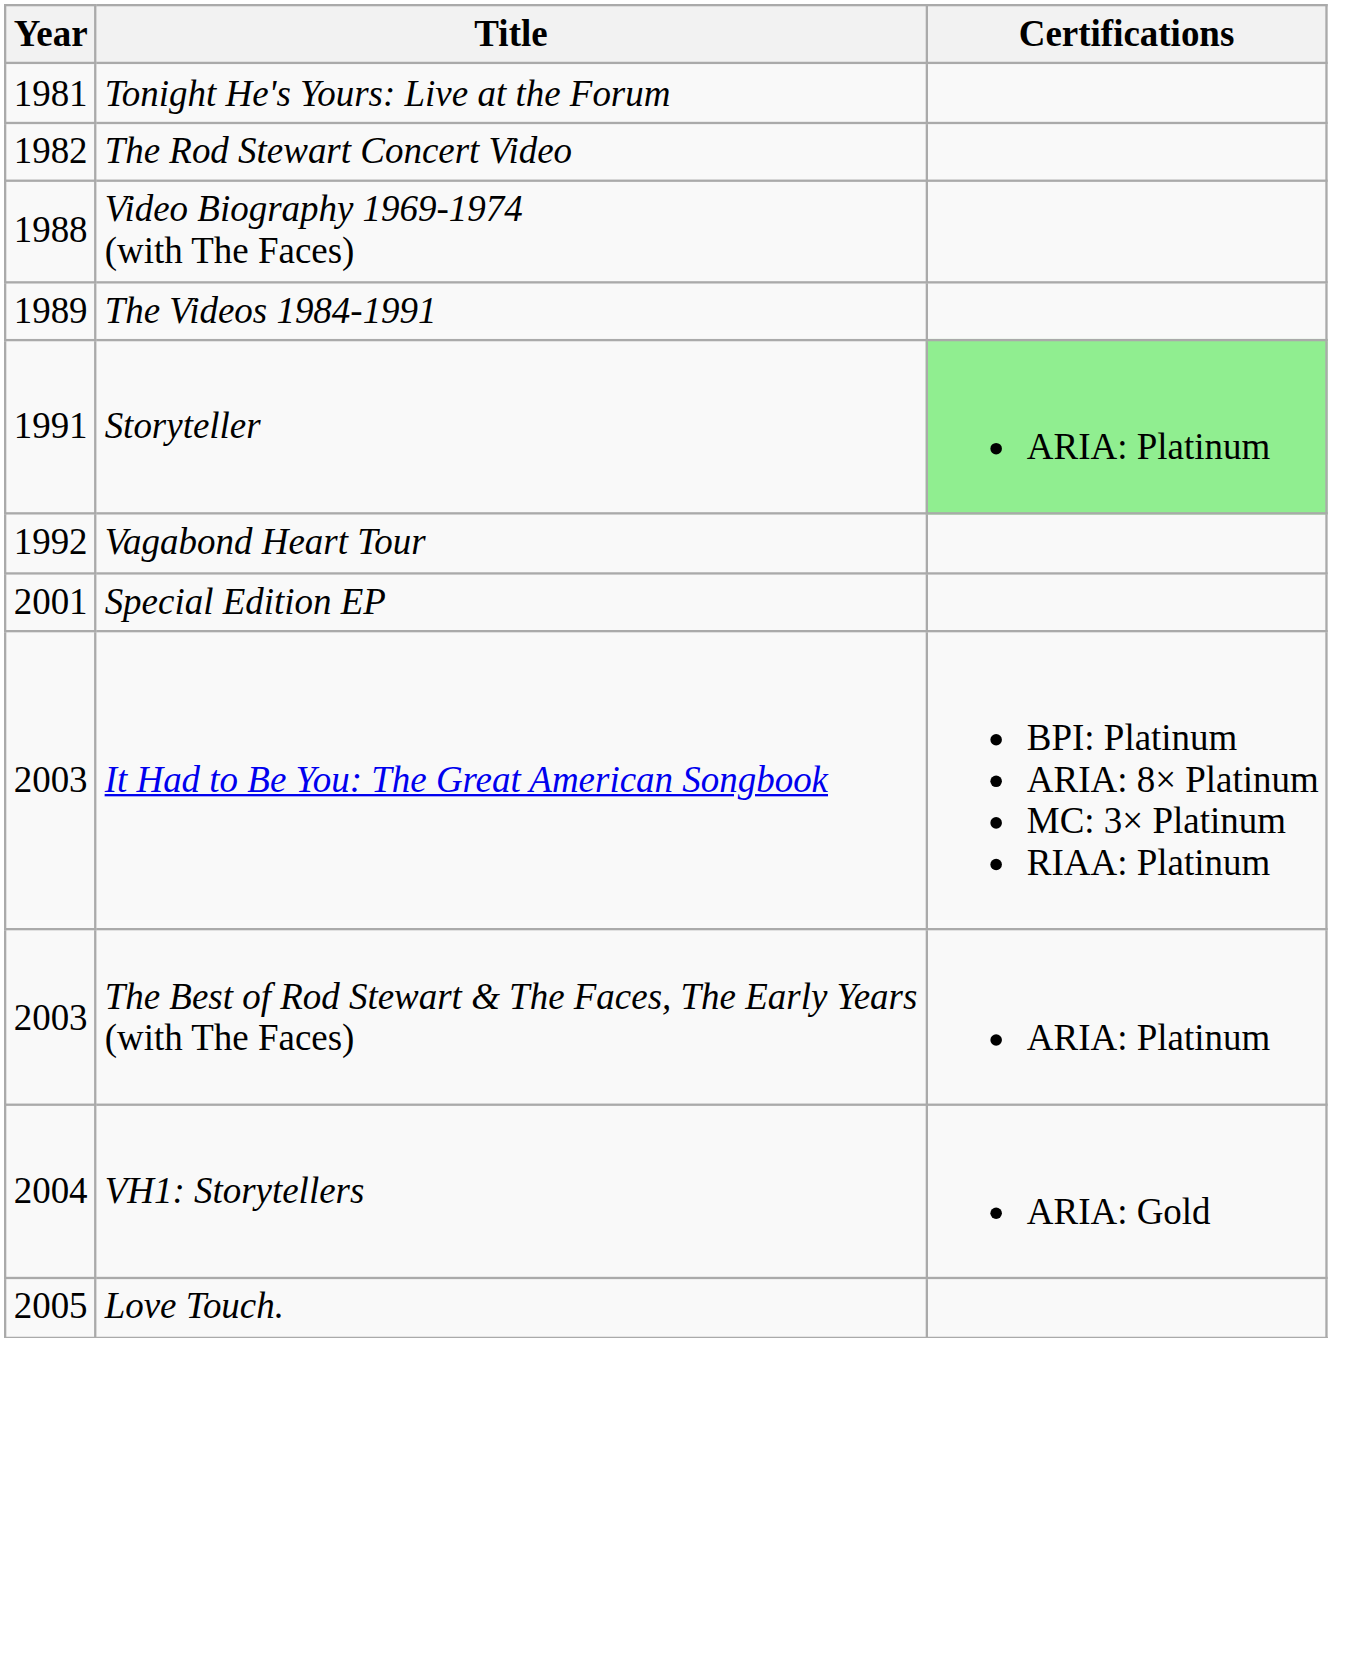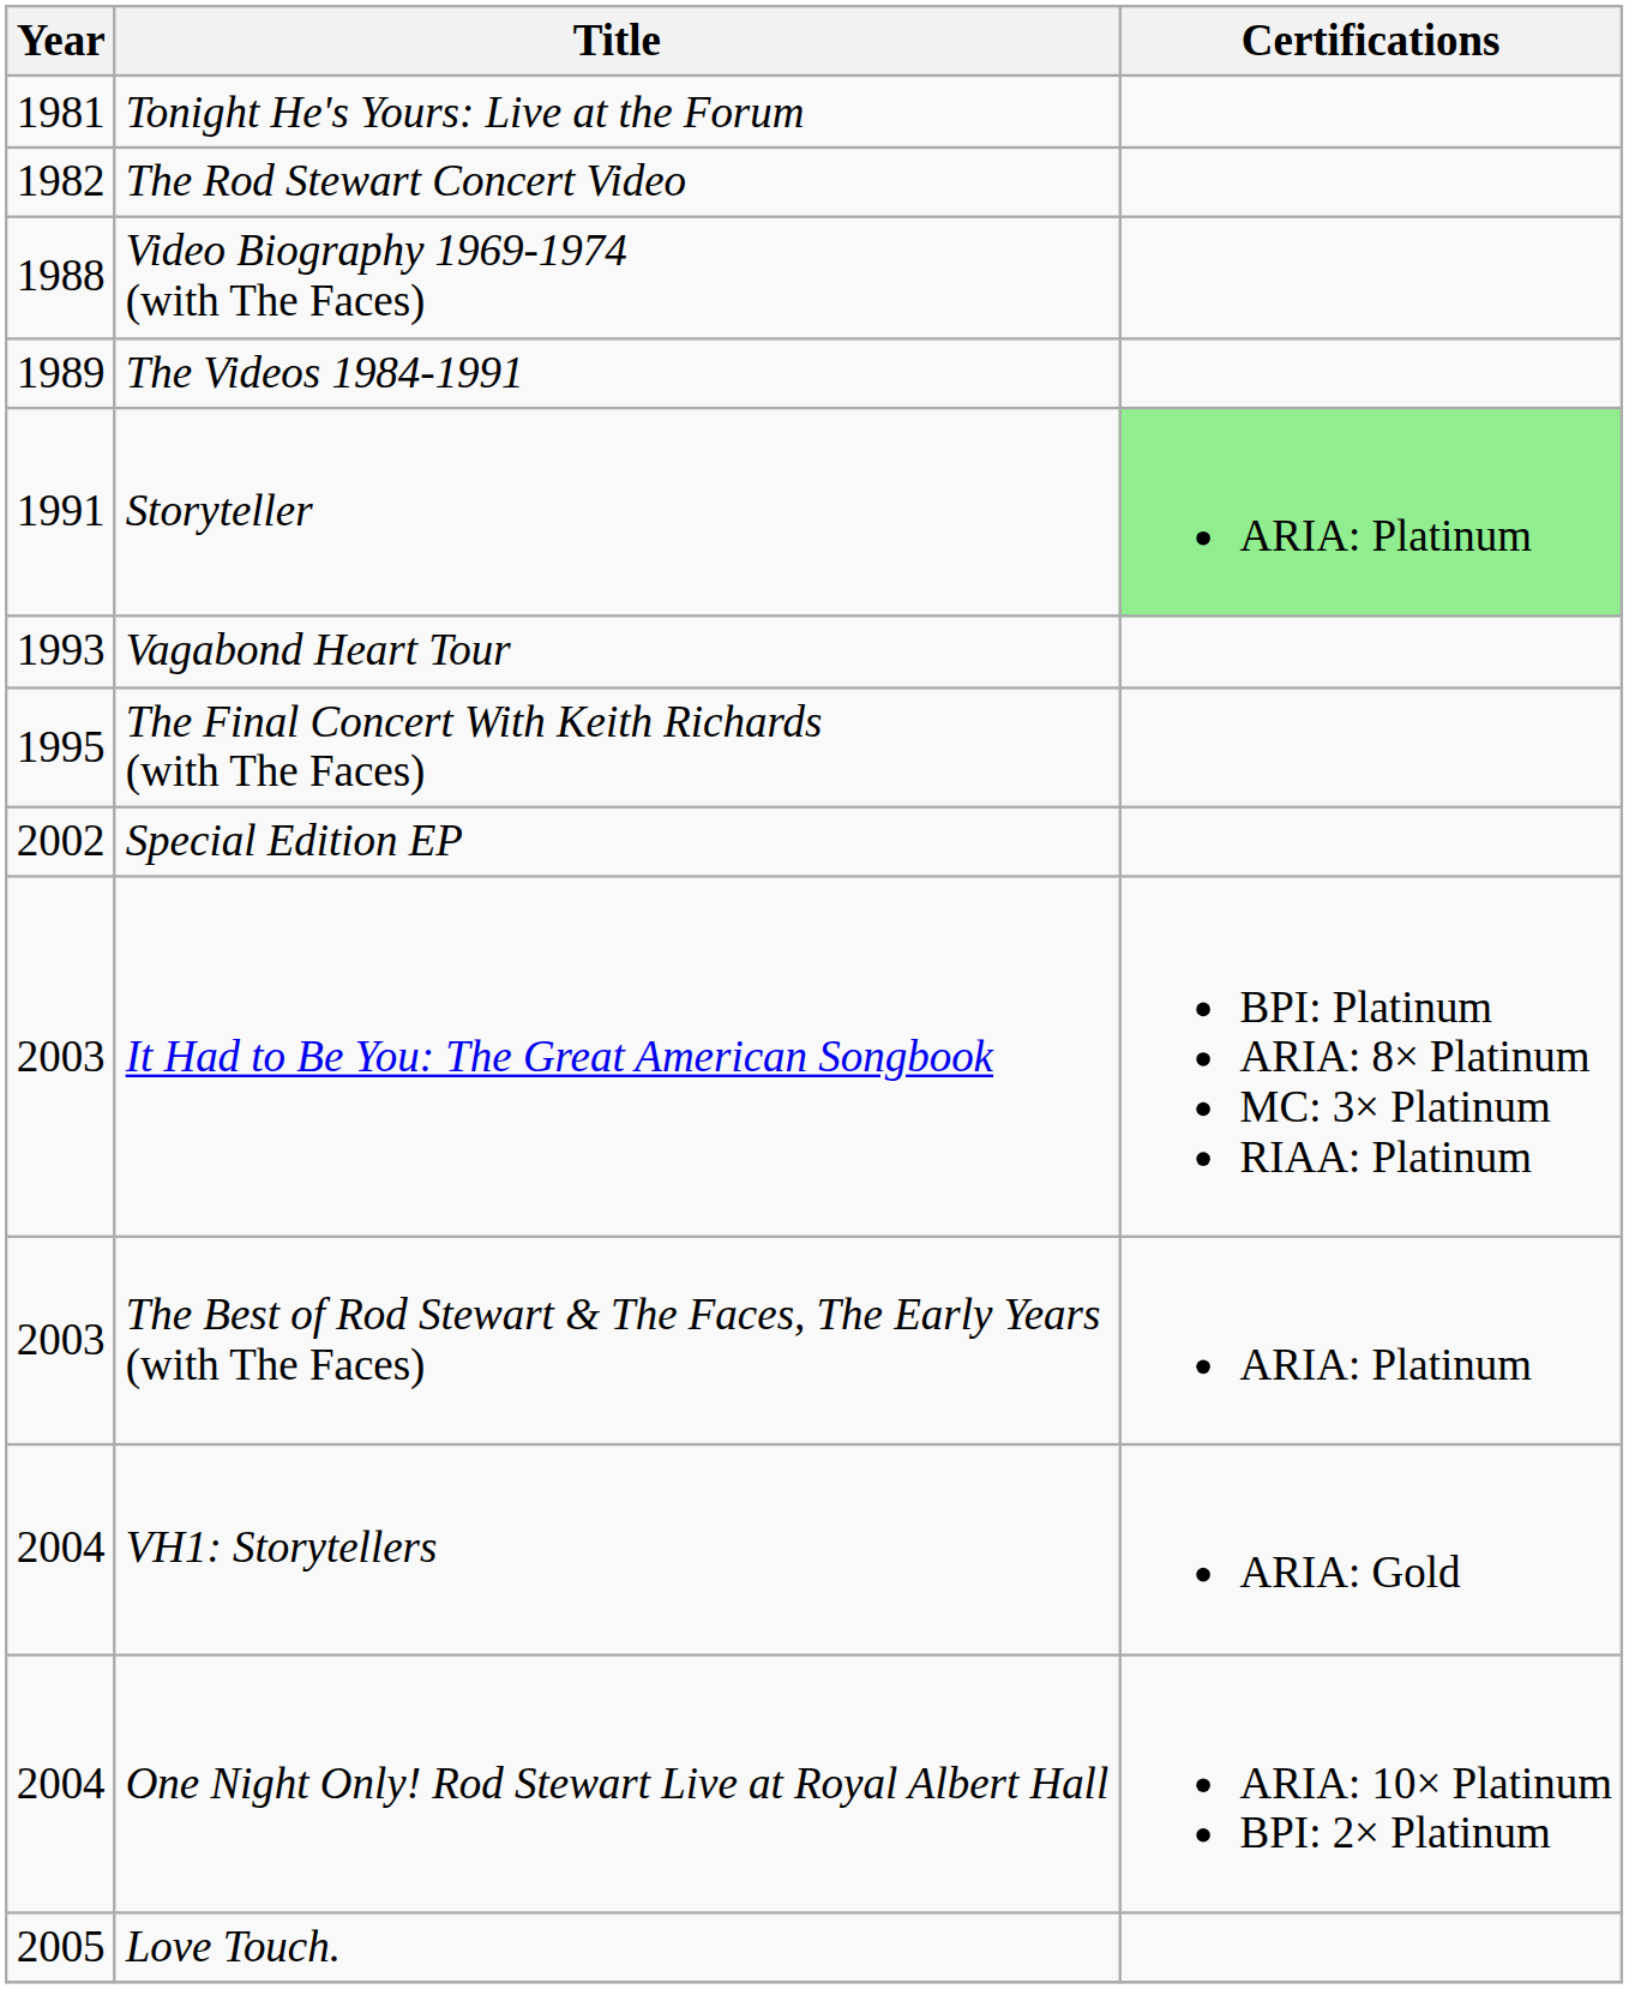Vagabond Heart Tour | Year: 1992 -> 1993
+ row: 1995 | The Final Concert With Keith Richards (with The Faces)
Special Edition EP | Year: 2001 -> 2002
+ row: 2004 | One Night Only! Rod Stewart Live at Royal Albert Hall | ARIA: 10× Platinum BPI: 2× Platinum
